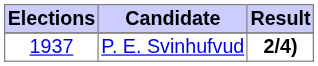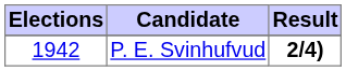P. E. Svinhufvud | Elections: 1937 -> 1942
